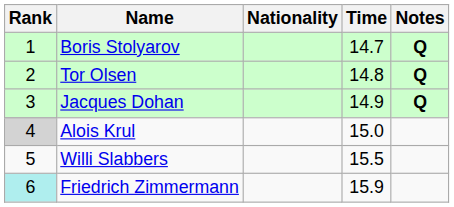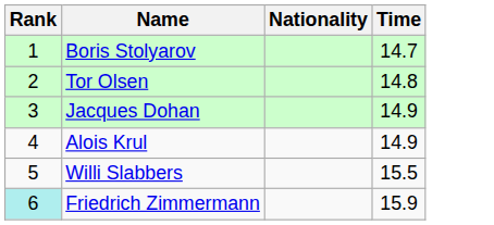- column: Notes | Q | Q | Q
Alois Krul | Rank: lightgrey background -> no background
Alois Krul | Time: 15.0 -> 14.9
